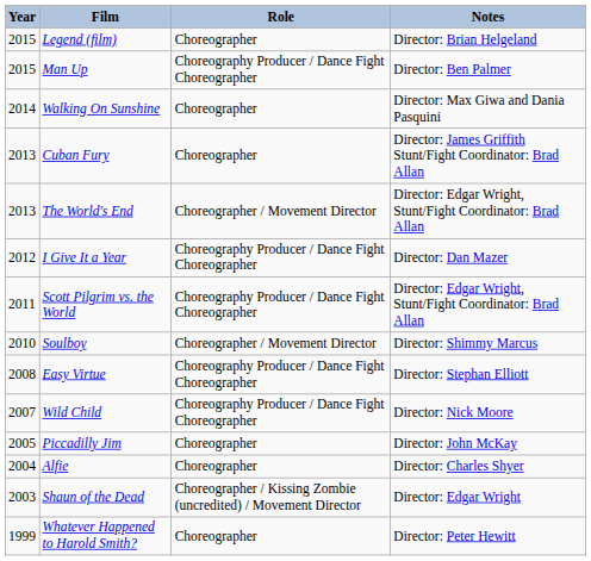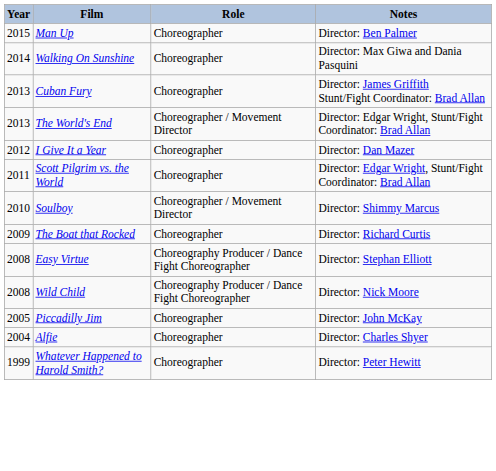- row: 2015 | Legend (film) | Choreographer | Director: Brian Helgeland
Man Up | Role: Choreography Producer / Dance Fight Choreographer -> Choreographer
I Give It a Year | Role: Choreography Producer / Dance Fight Choreographer -> Choreographer
Scott Pilgrim vs. the World | Role: Choreography Producer / Dance Fight Choreographer -> Choreographer
+ row: 2009 | The Boat that Rocked | Choreographer | Director: Richard Curtis
Wild Child | Year: 2007 -> 2008
- row: 2003 | Shaun of the Dead | Choreographer / Kissing Zombie (uncredited) / Movement Director | Director: Edgar Wright
